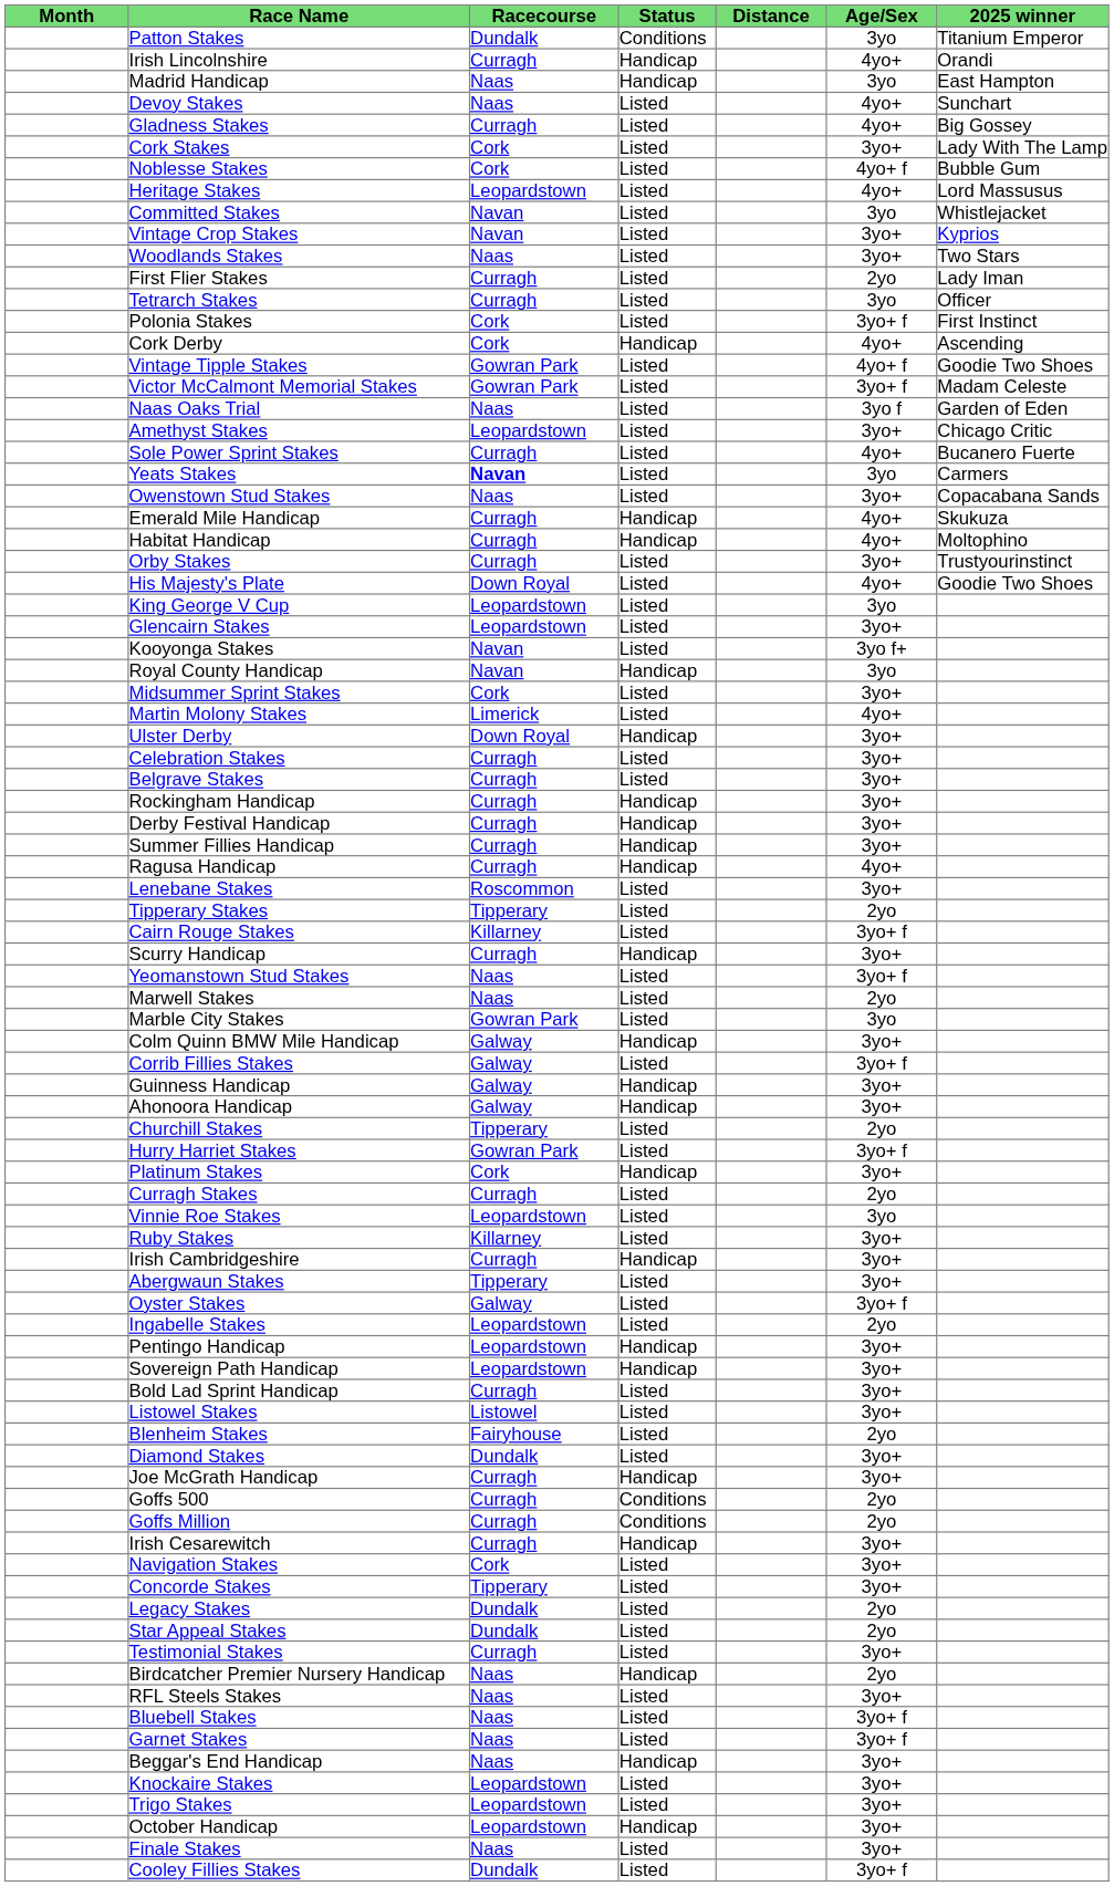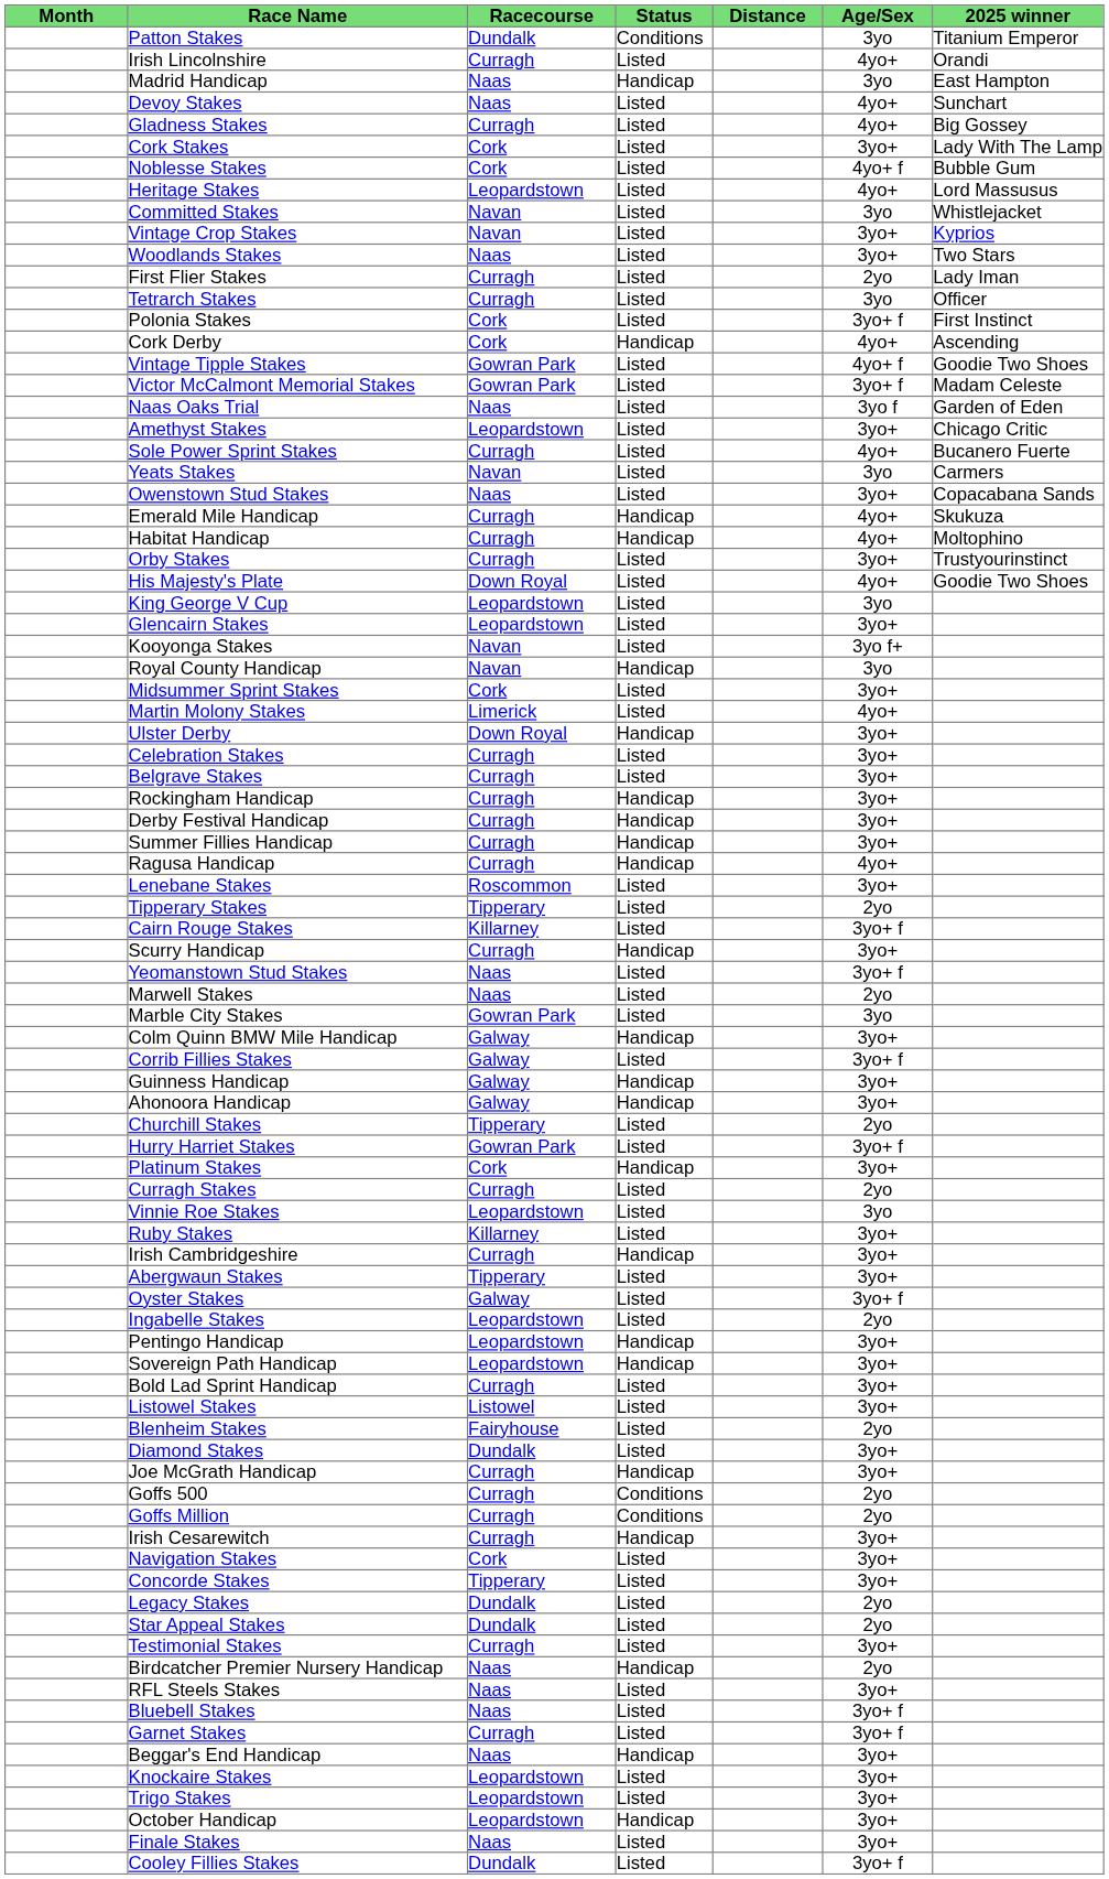Irish Lincolnshire | Status: Handicap -> Listed
Yeats Stakes | Racecourse: bold -> normal
Garnet Stakes | Racecourse: Naas -> Curragh
